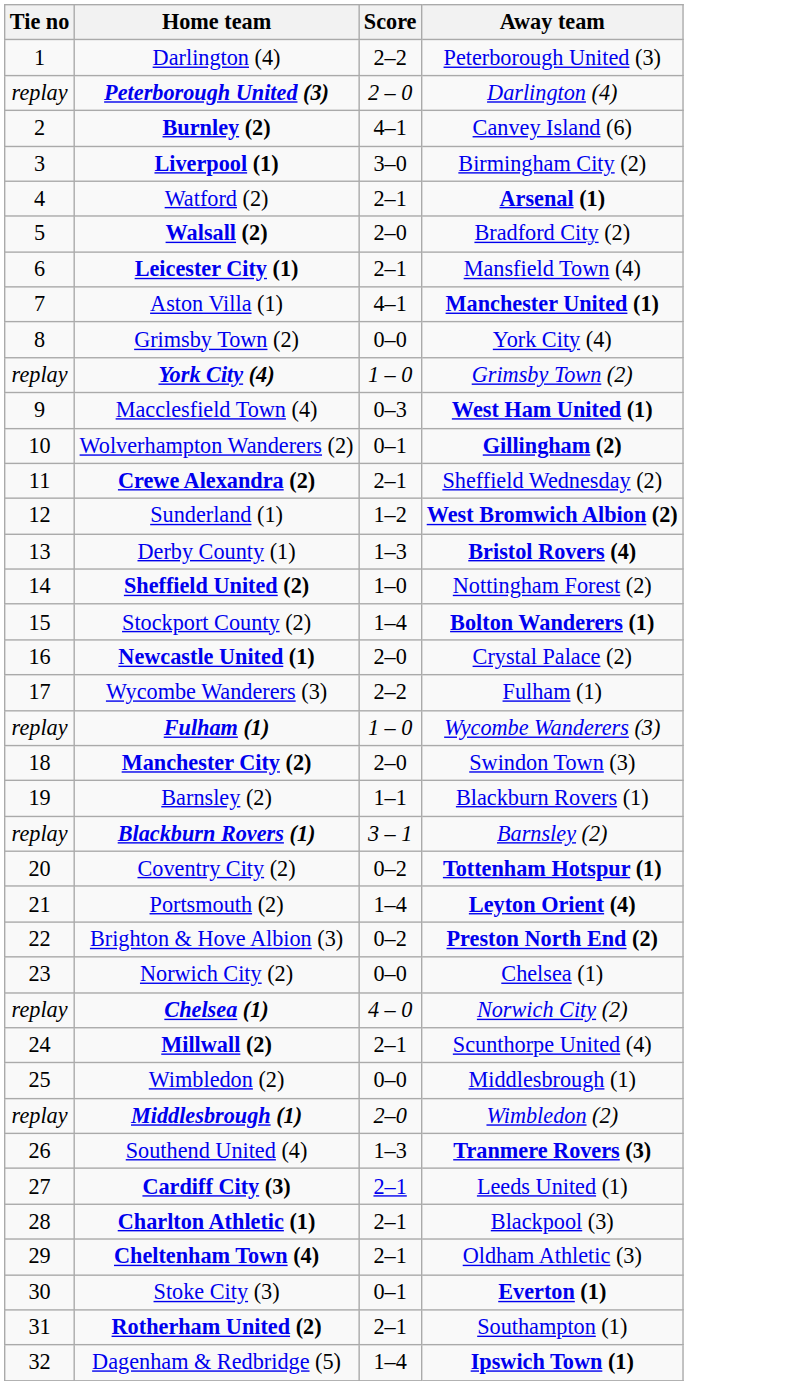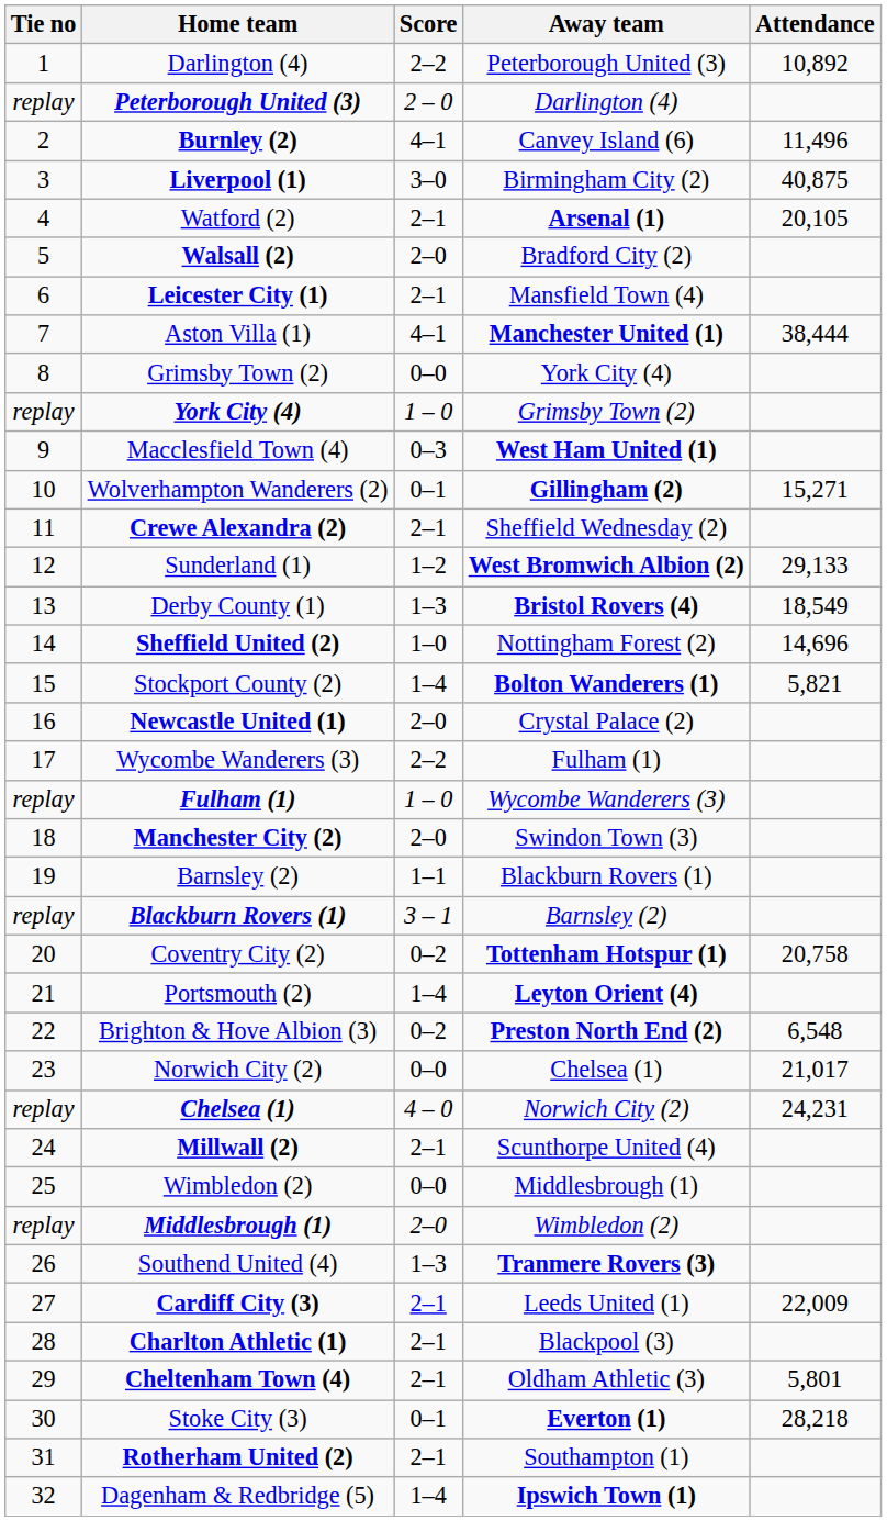+ column: Attendance | 10,892 | 11,496 | 40,875 | 20,105 | 38,444 | 15,271 | 29,133 | 18,549 | 14,696 | 5,821 | 20,758 | 6,548 | 21,017 | 24,231 | 22,009 | 5,801 | 28,218
